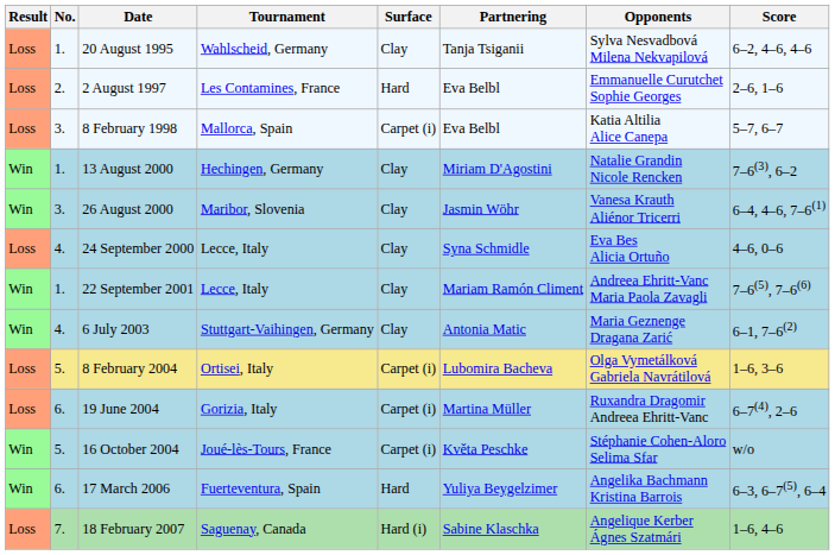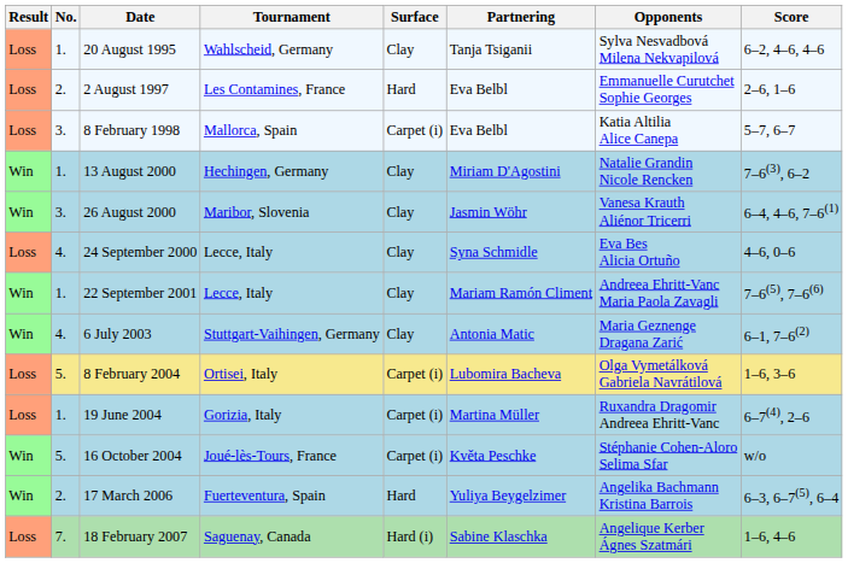19 June 2004 | No.: 6. -> 1.
17 March 2006 | No.: 6. -> 2.
